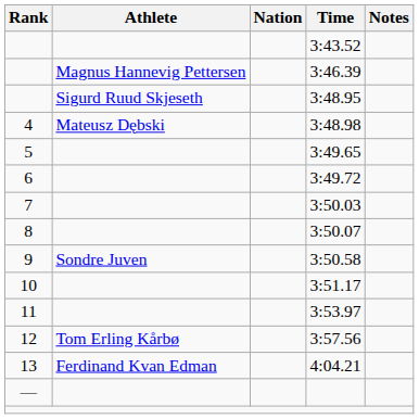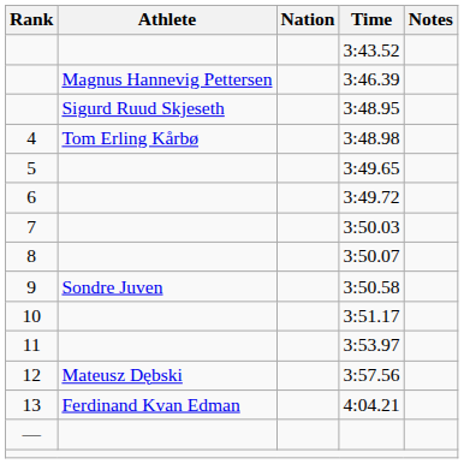3:48.98 | Athlete: Mateusz Dębski -> Tom Erling Kårbø
3:57.56 | Athlete: Tom Erling Kårbø -> Mateusz Dębski
